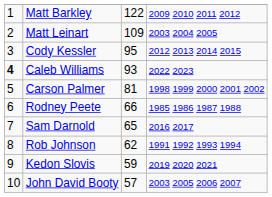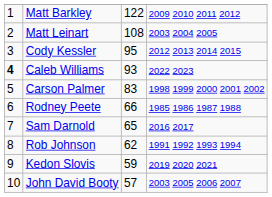Matt Leinart | column 3: 109 -> 108
Carson Palmer | column 3: 81 -> 83
